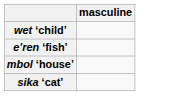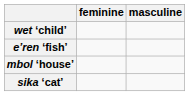+ column: feminine
